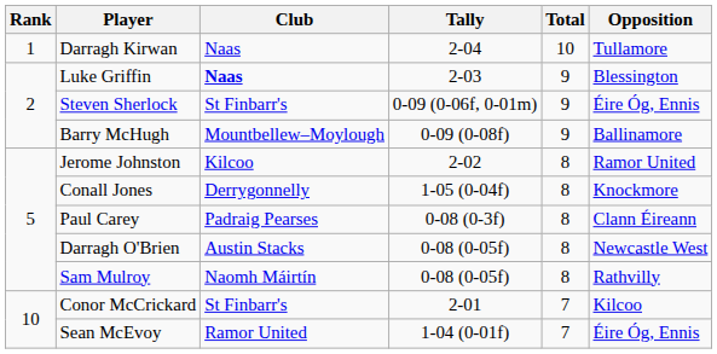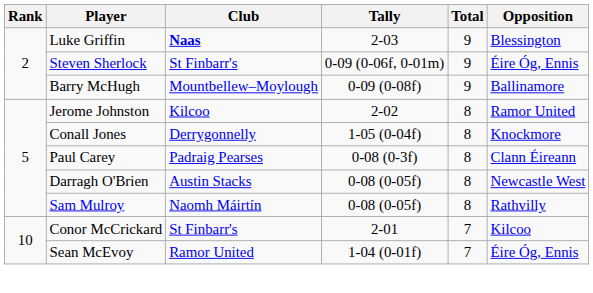- row: 1 | Darragh Kirwan | Naas | 2-04 | 10 | Tullamore
